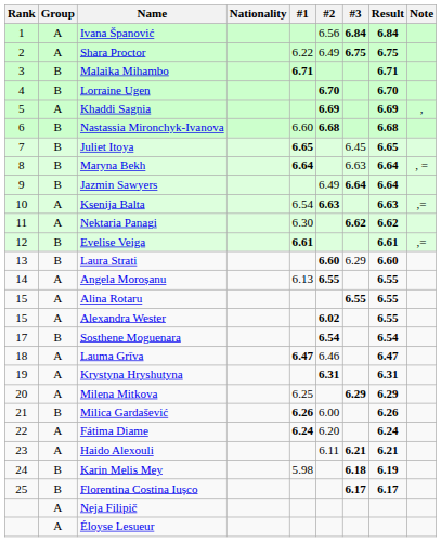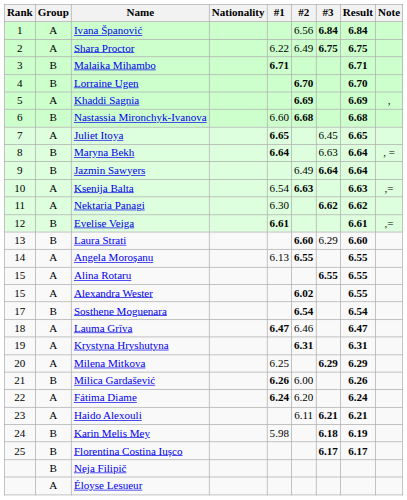Juliet Itoya | Group: B -> A
Neja Filipič | Group: A -> B
